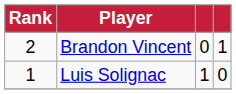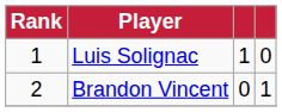rows swapped: Luis Solignac <-> Brandon Vincent
